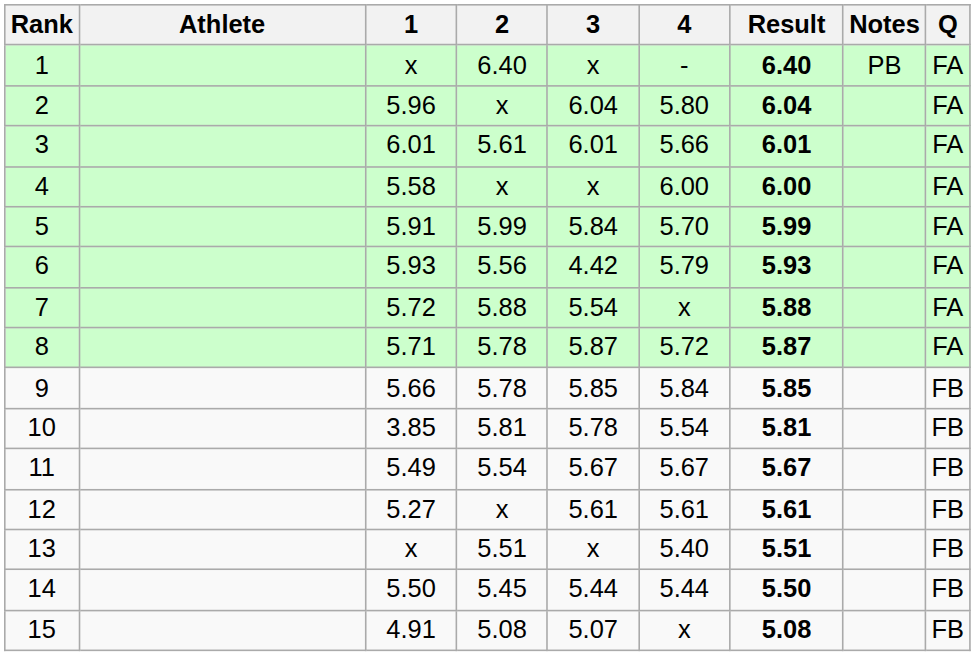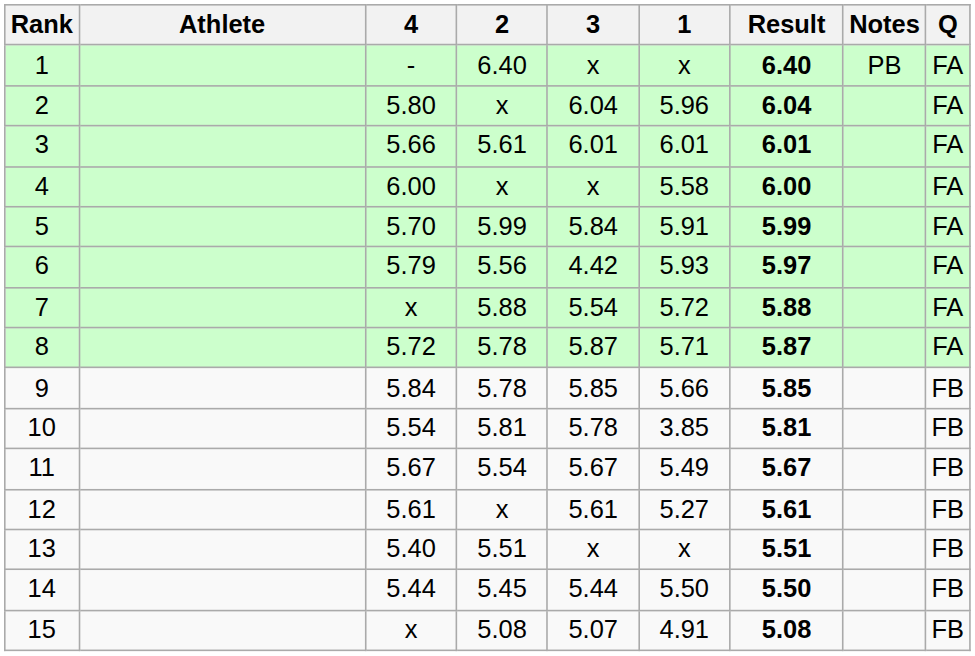columns swapped: 1 <-> 4
6 | Result: 5.93 -> 5.97
